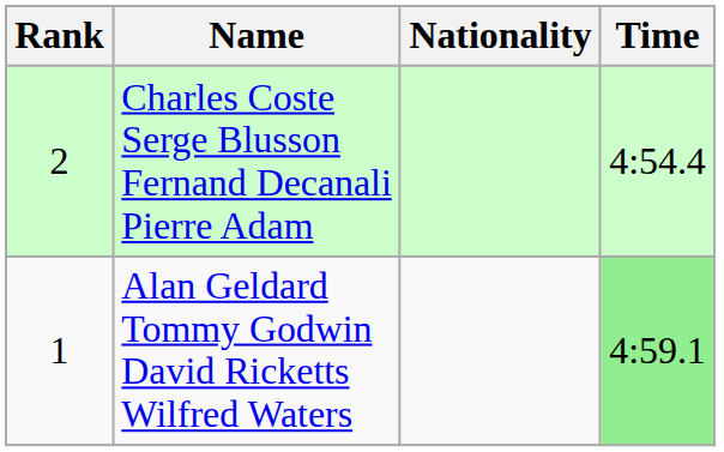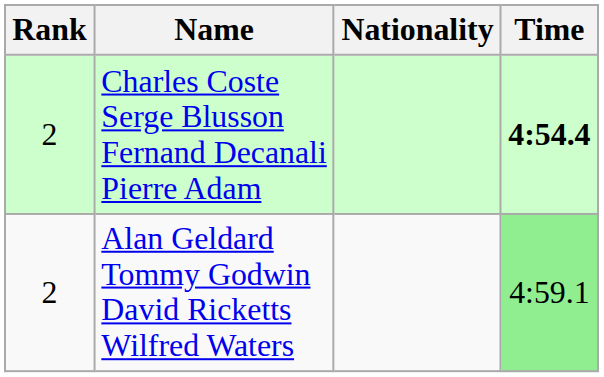Charles Coste Serge Blusson Fernand Decanali Pierre Adam | Time: normal -> bold
Alan Geldard Tommy Godwin David Ricketts Wilfred Waters | Rank: 1 -> 2
